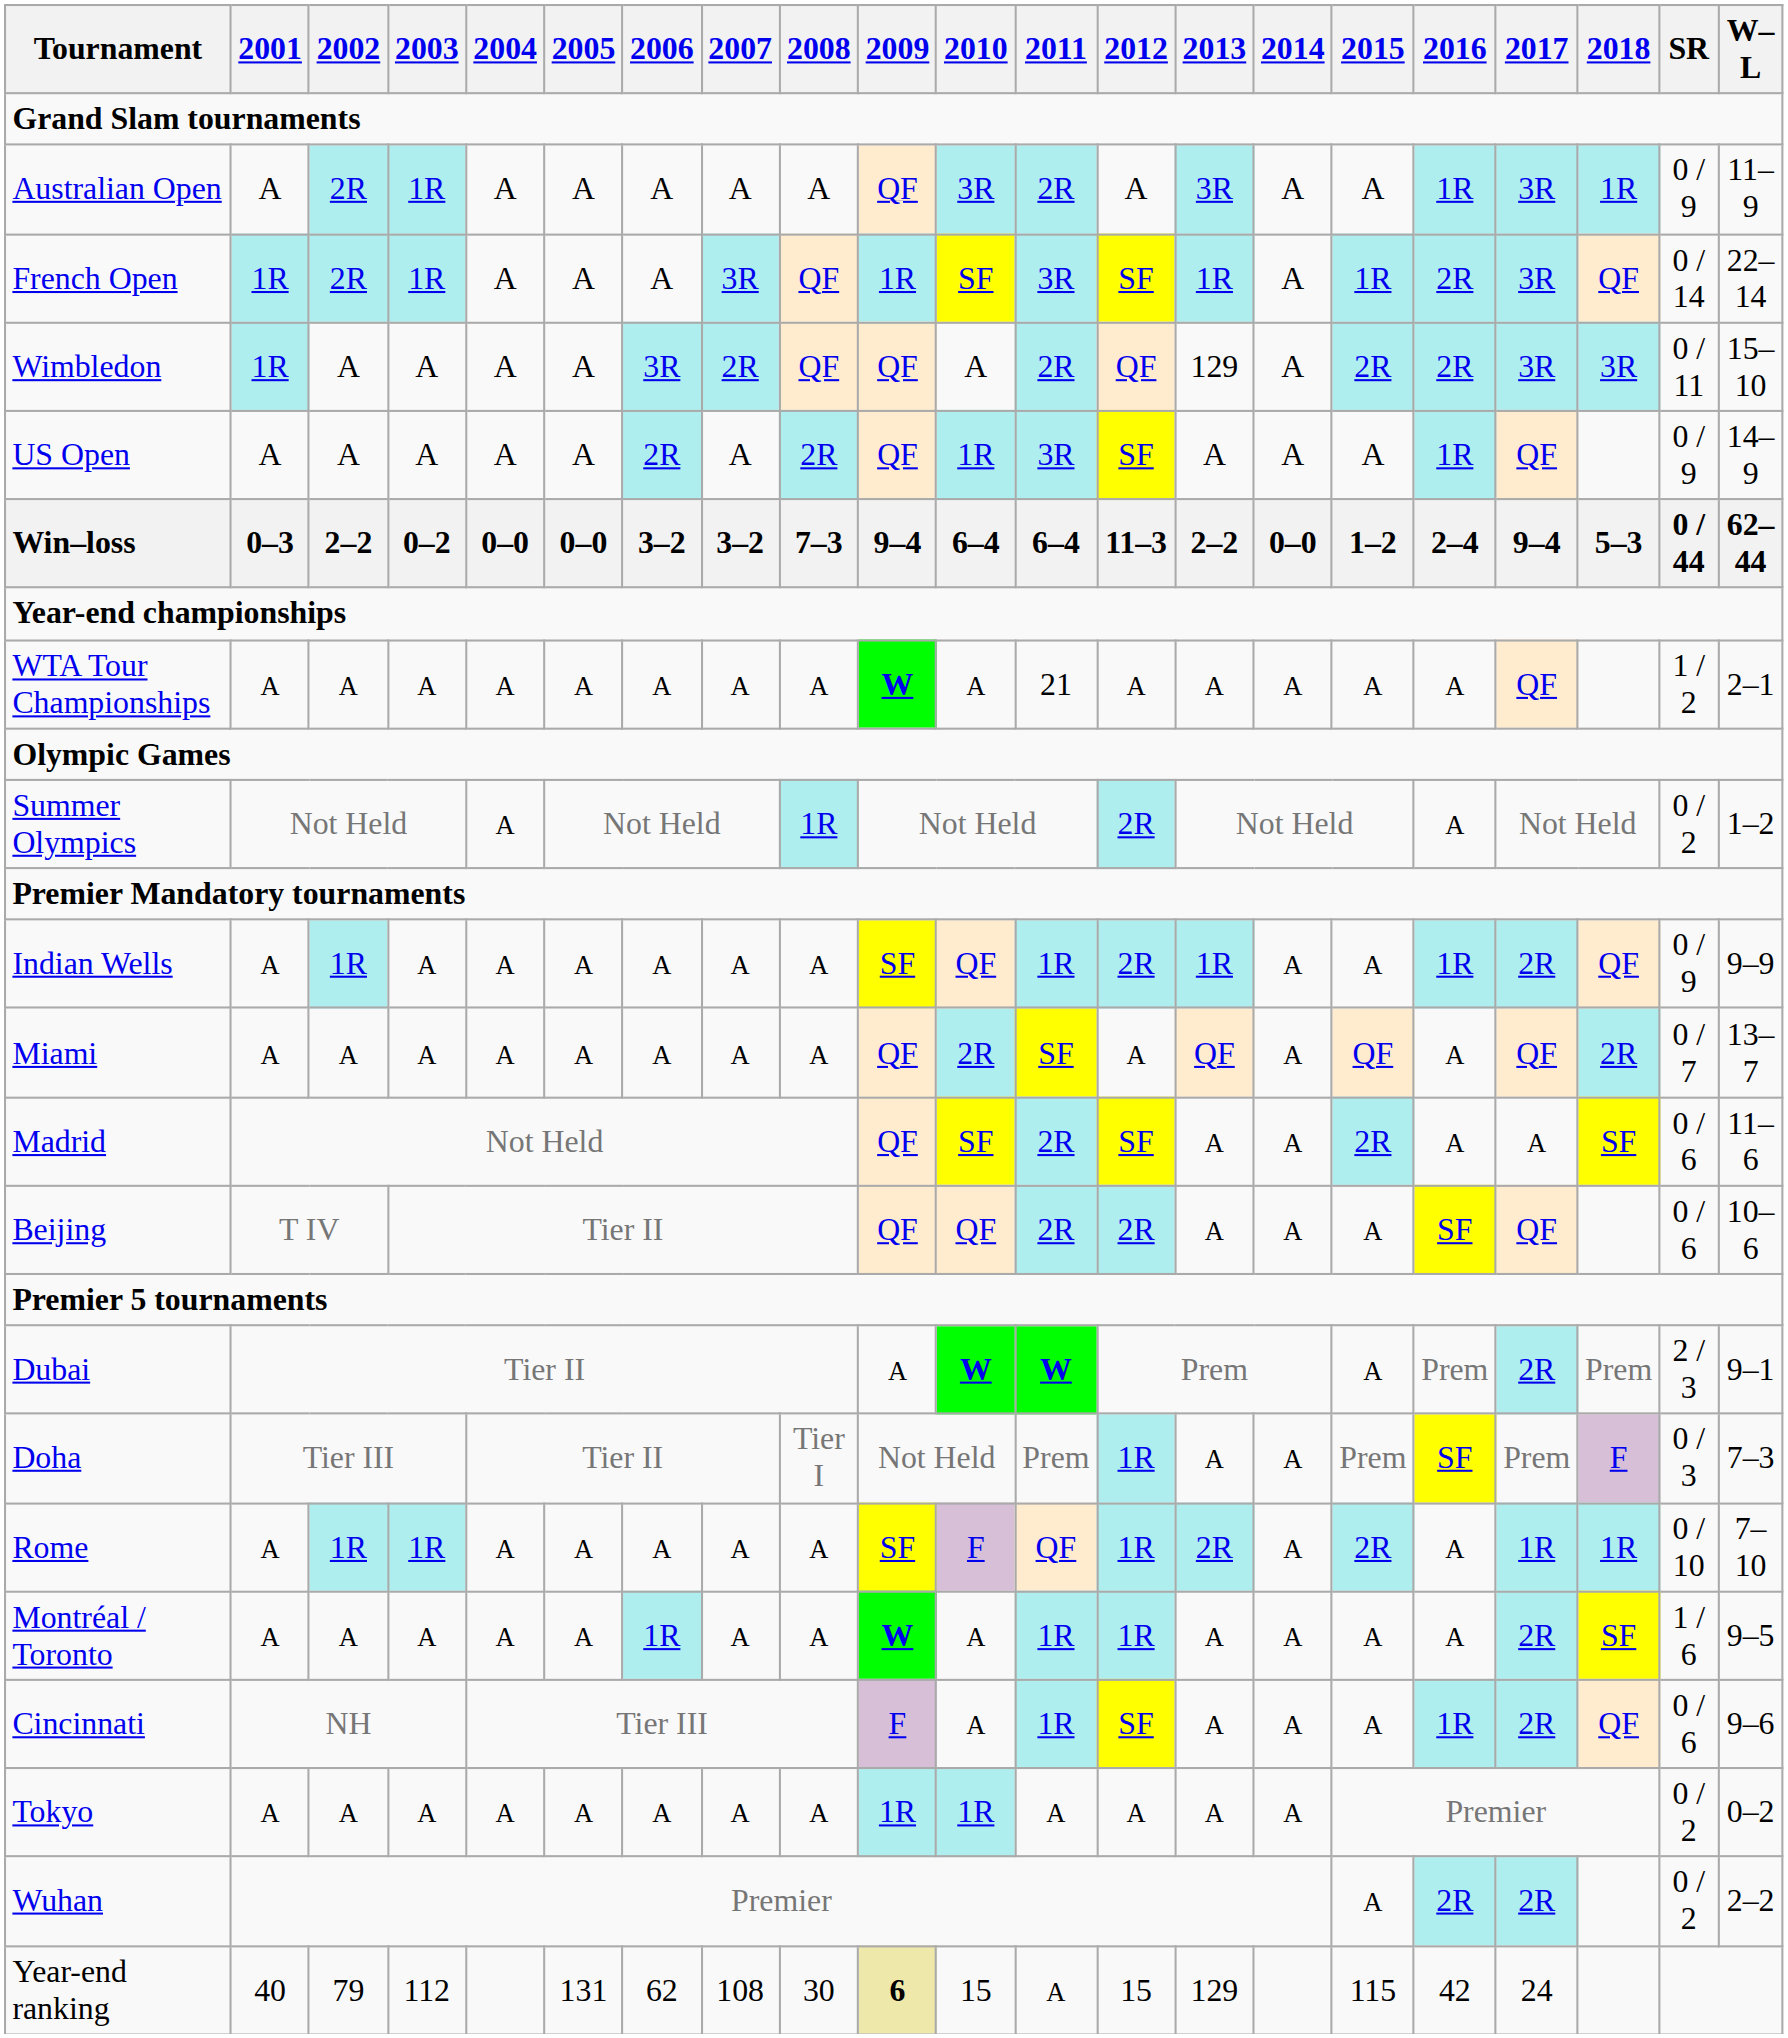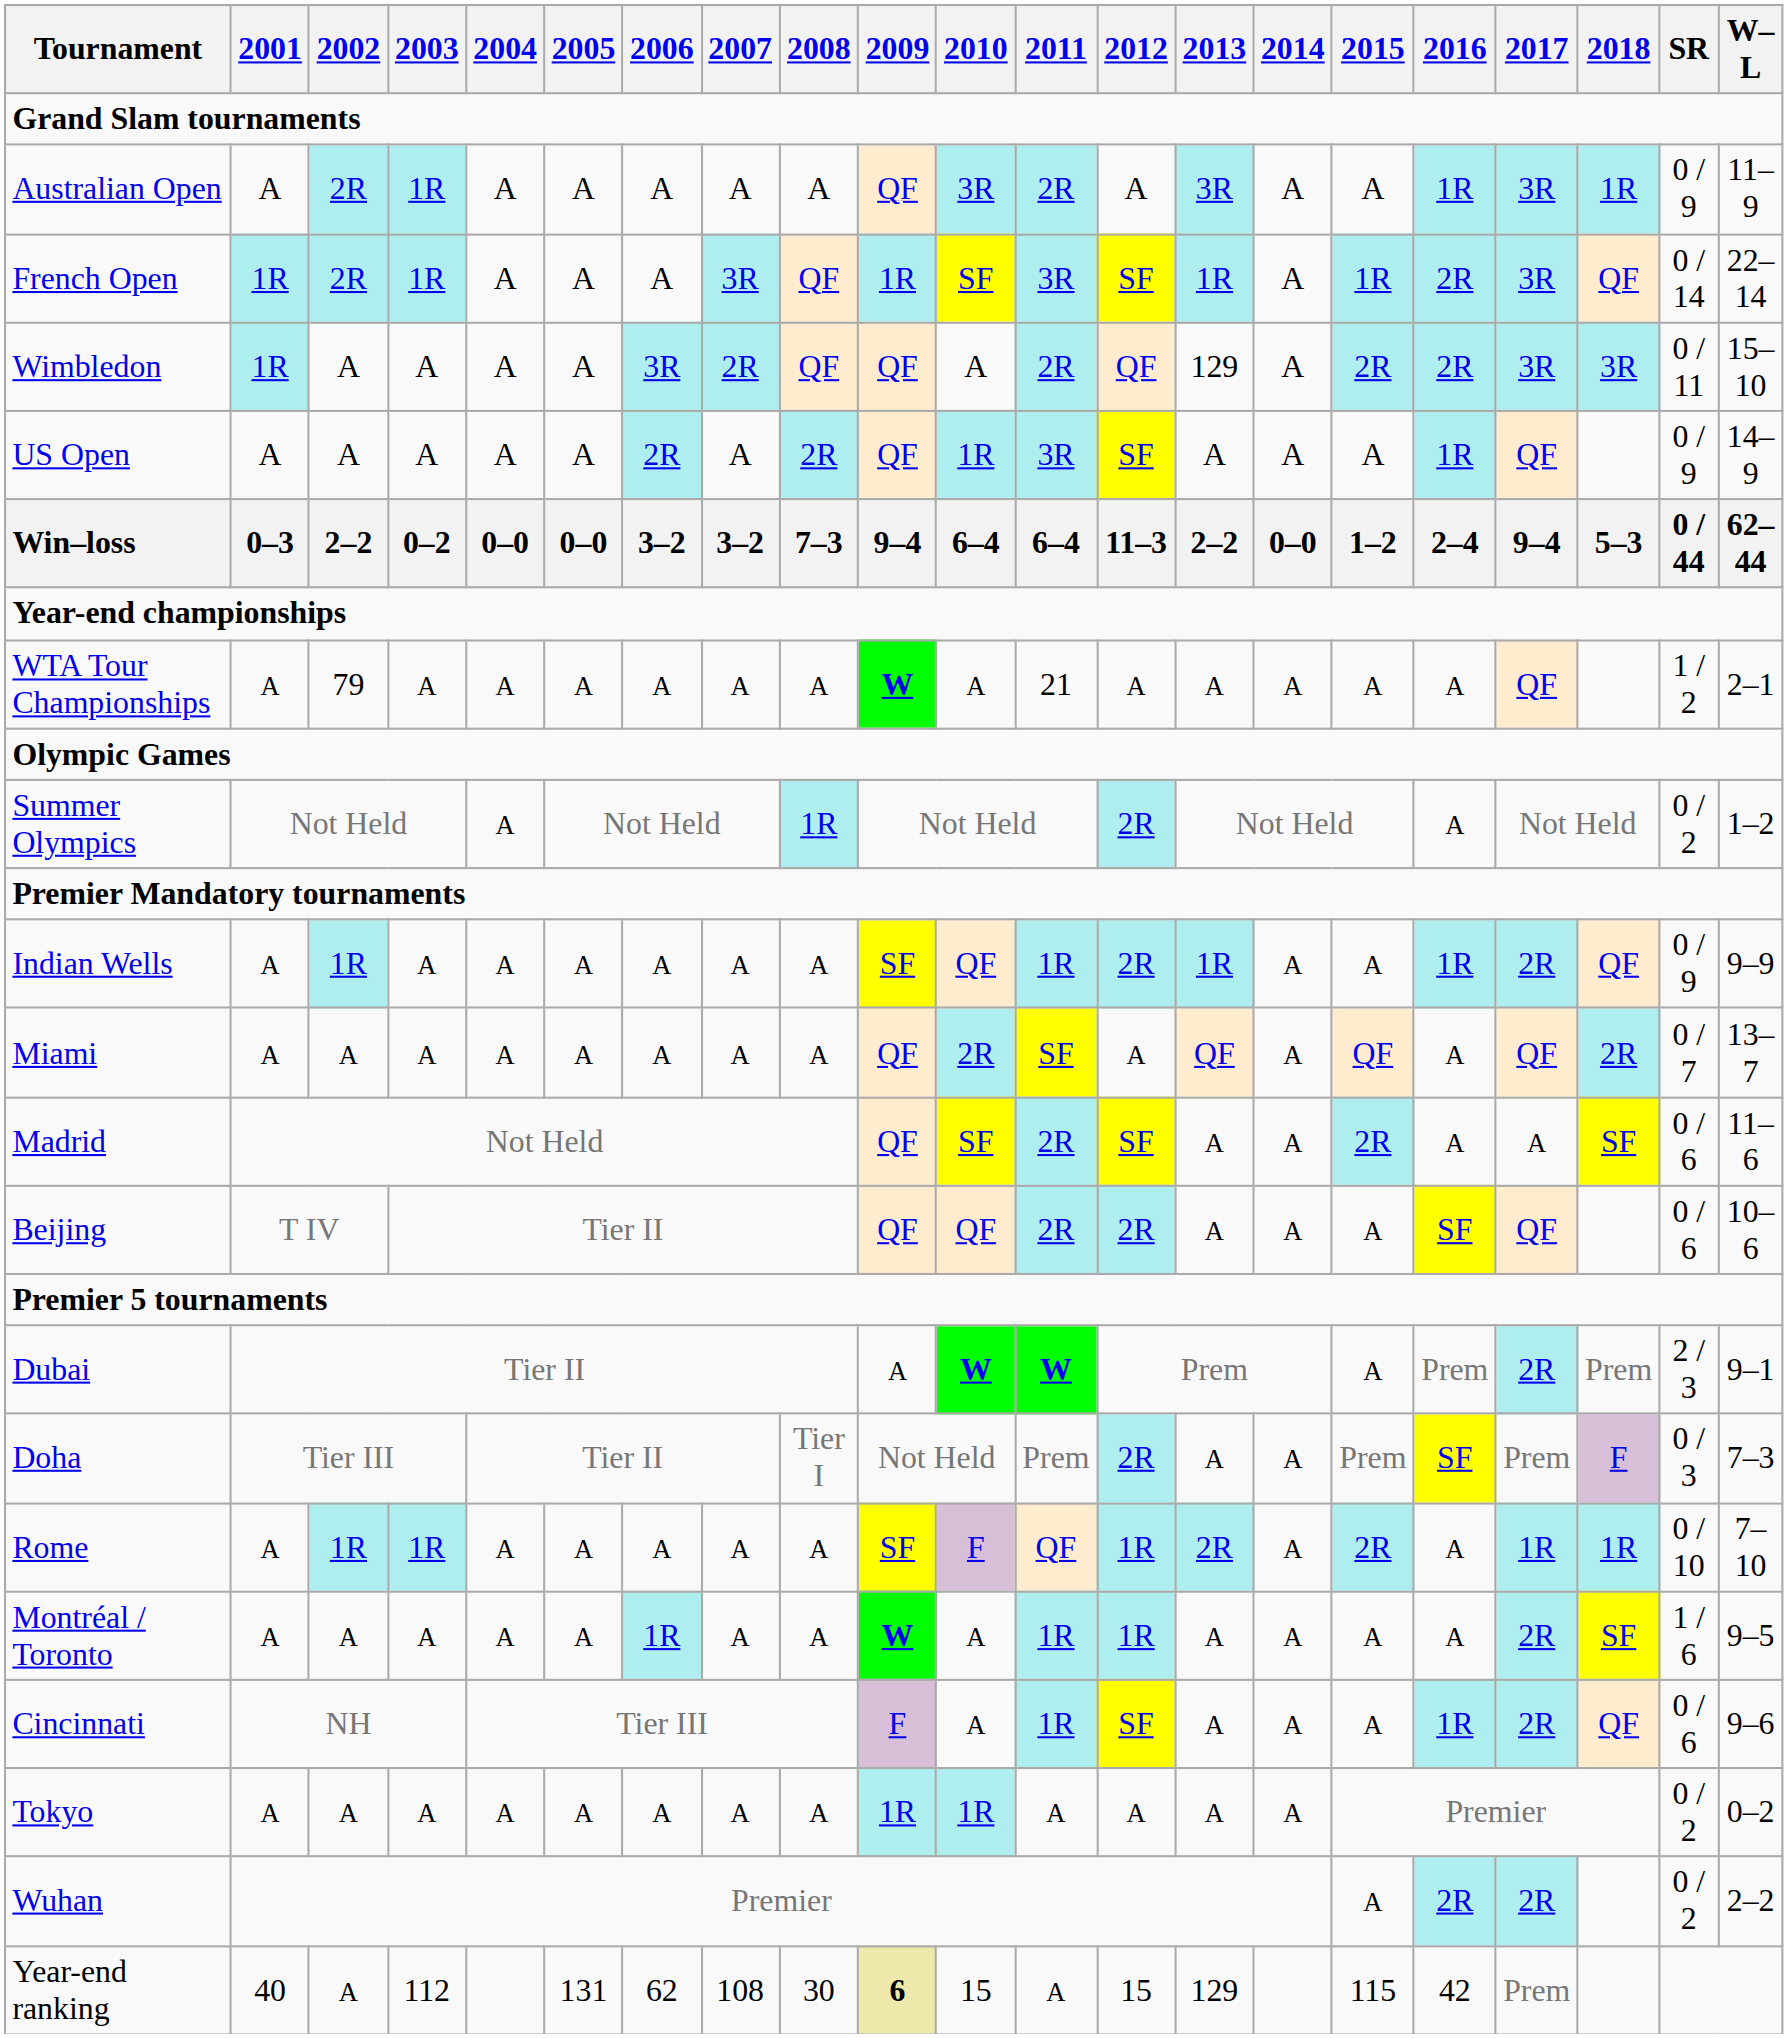WTA Tour Championships | 2002: A -> 79
Doha | 2012: 1R -> 2R
Year-end ranking | 2002: 79 -> A
Year-end ranking | 2017: 24 -> Prem
